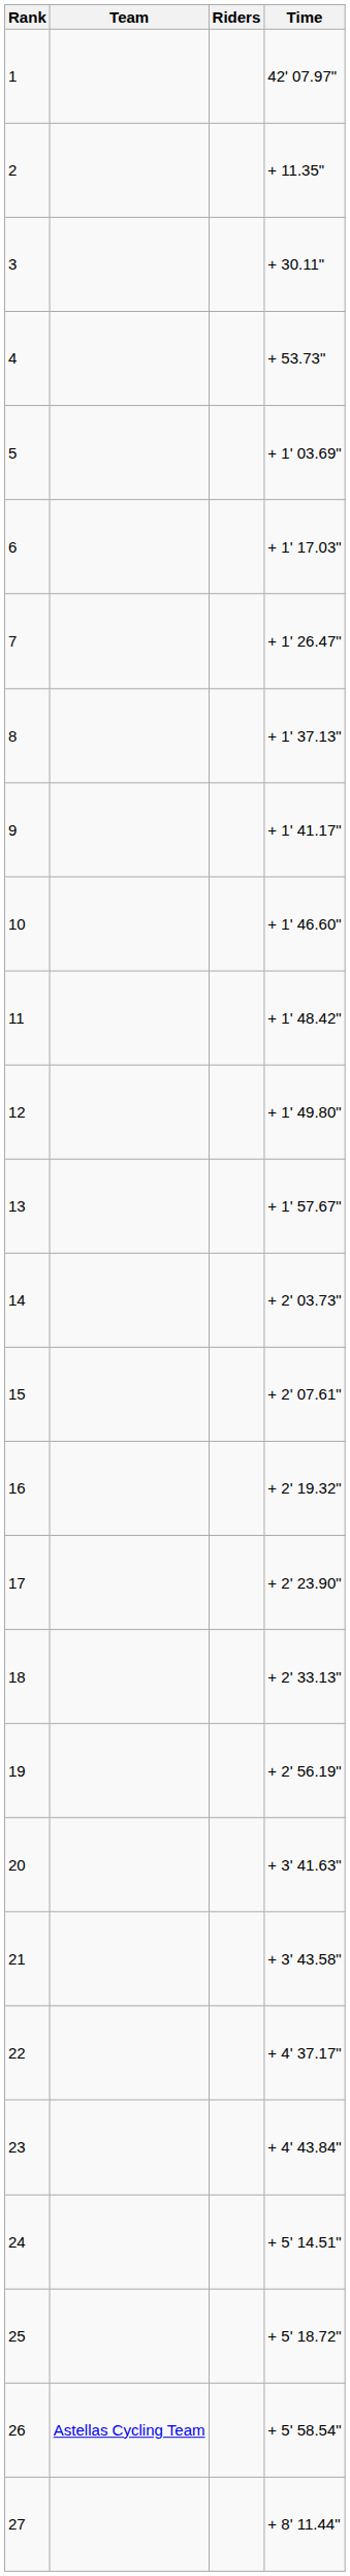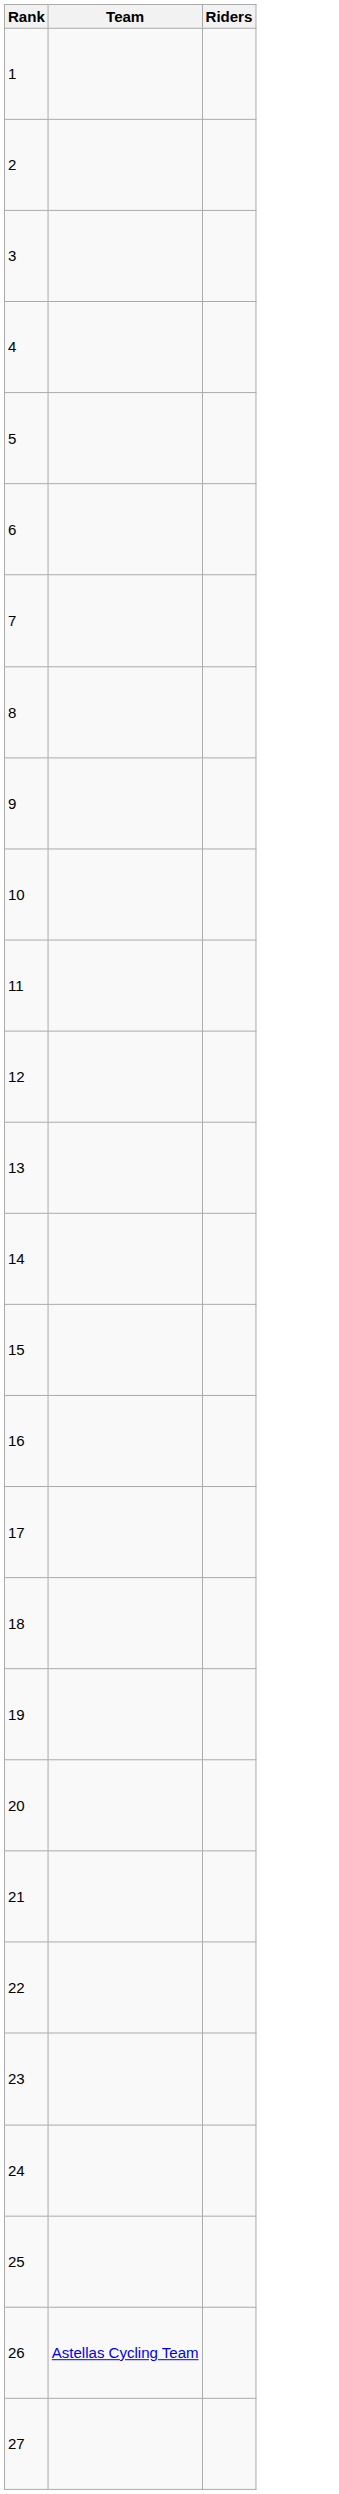- column: Time | 42' 07.97" | + 11.35" | + 30.11" | + 53.73" | + 1' 03.69" | + 1' 17.03" | + 1' 26.47" | + 1' 37.13" | + 1' 41.17" | + 1' 46.60" | + 1' 48.42" | + 1' 49.80" | + 1' 57.67" | + 2' 03.73" | + 2' 07.61" | + 2' 19.32" | + 2' 23.90" | + 2' 33.13" | + 2' 56.19" | + 3' 41.63" | + 3' 43.58" | + 4' 37.17" | + 4' 43.84" | + 5' 14.51" | + 5' 18.72" | + 5' 58.54" | + 8' 11.44"
